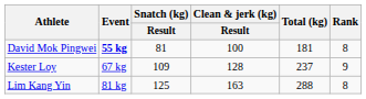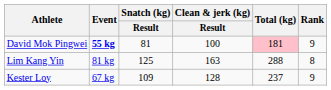David Mok Pingwei | Total (kg): no background -> pink background
David Mok Pingwei | Rank: 8 -> 9
rows swapped: Kester Loy <-> Lim Kang Yin
